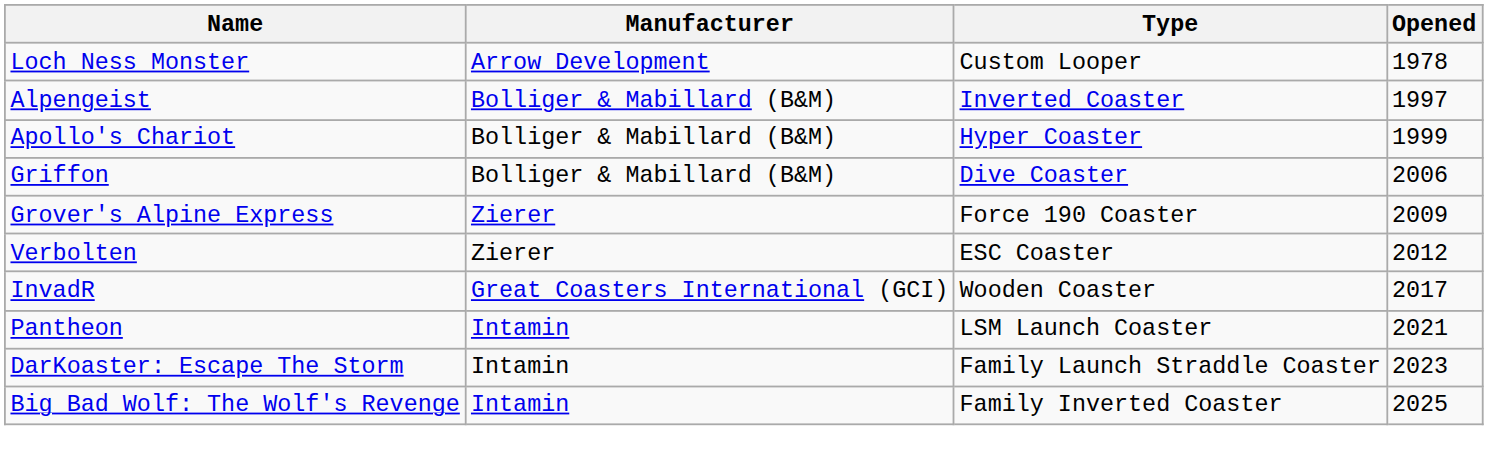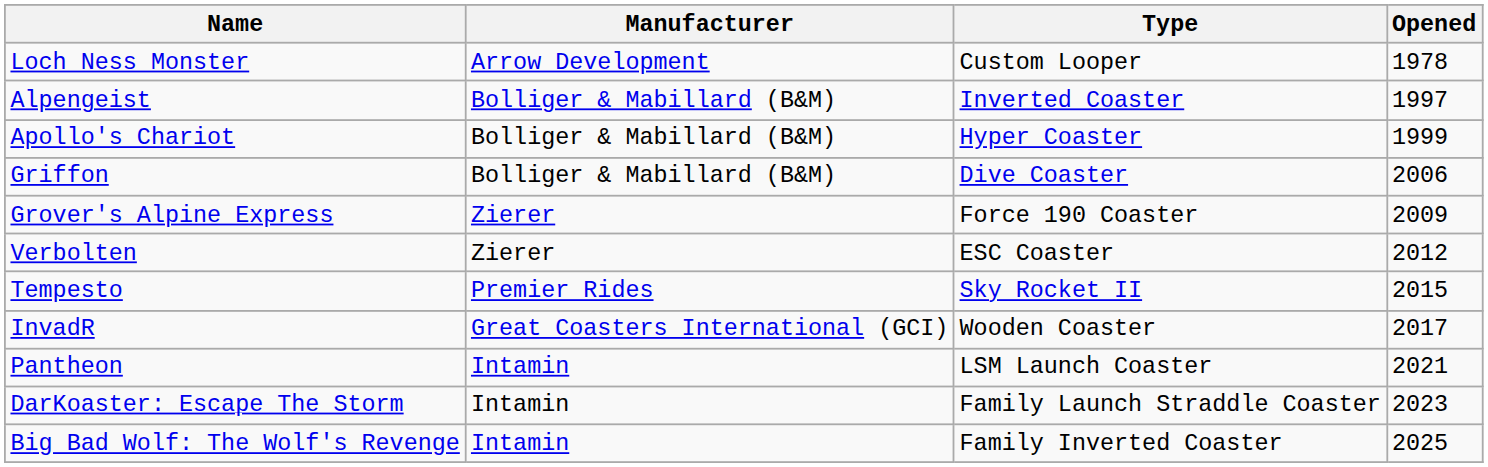+ row: Tempesto | Premier Rides | Sky Rocket II | 2015
